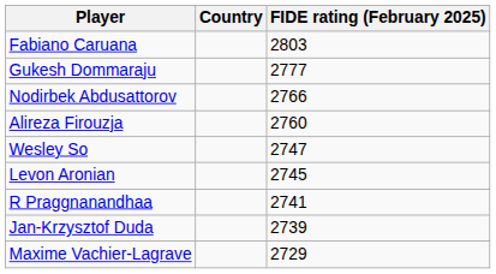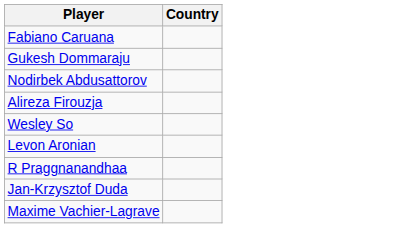- column: FIDE rating (February 2025) | 2803 | 2777 | 2766 | 2760 | 2747 | 2745 | 2741 | 2739 | 2729
